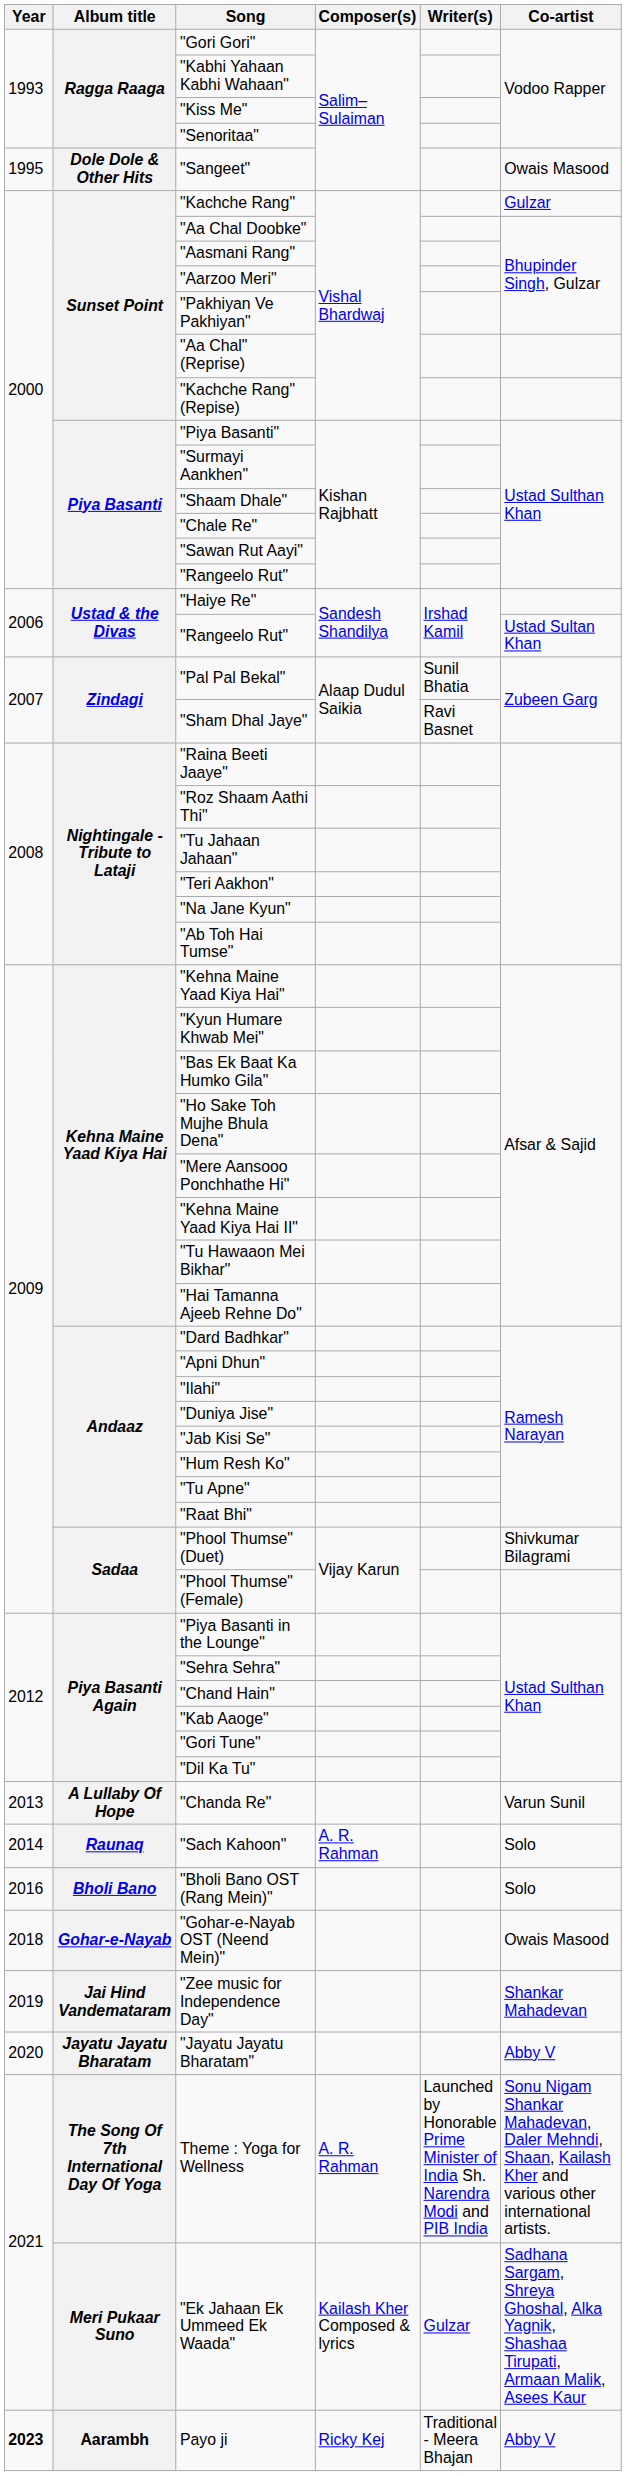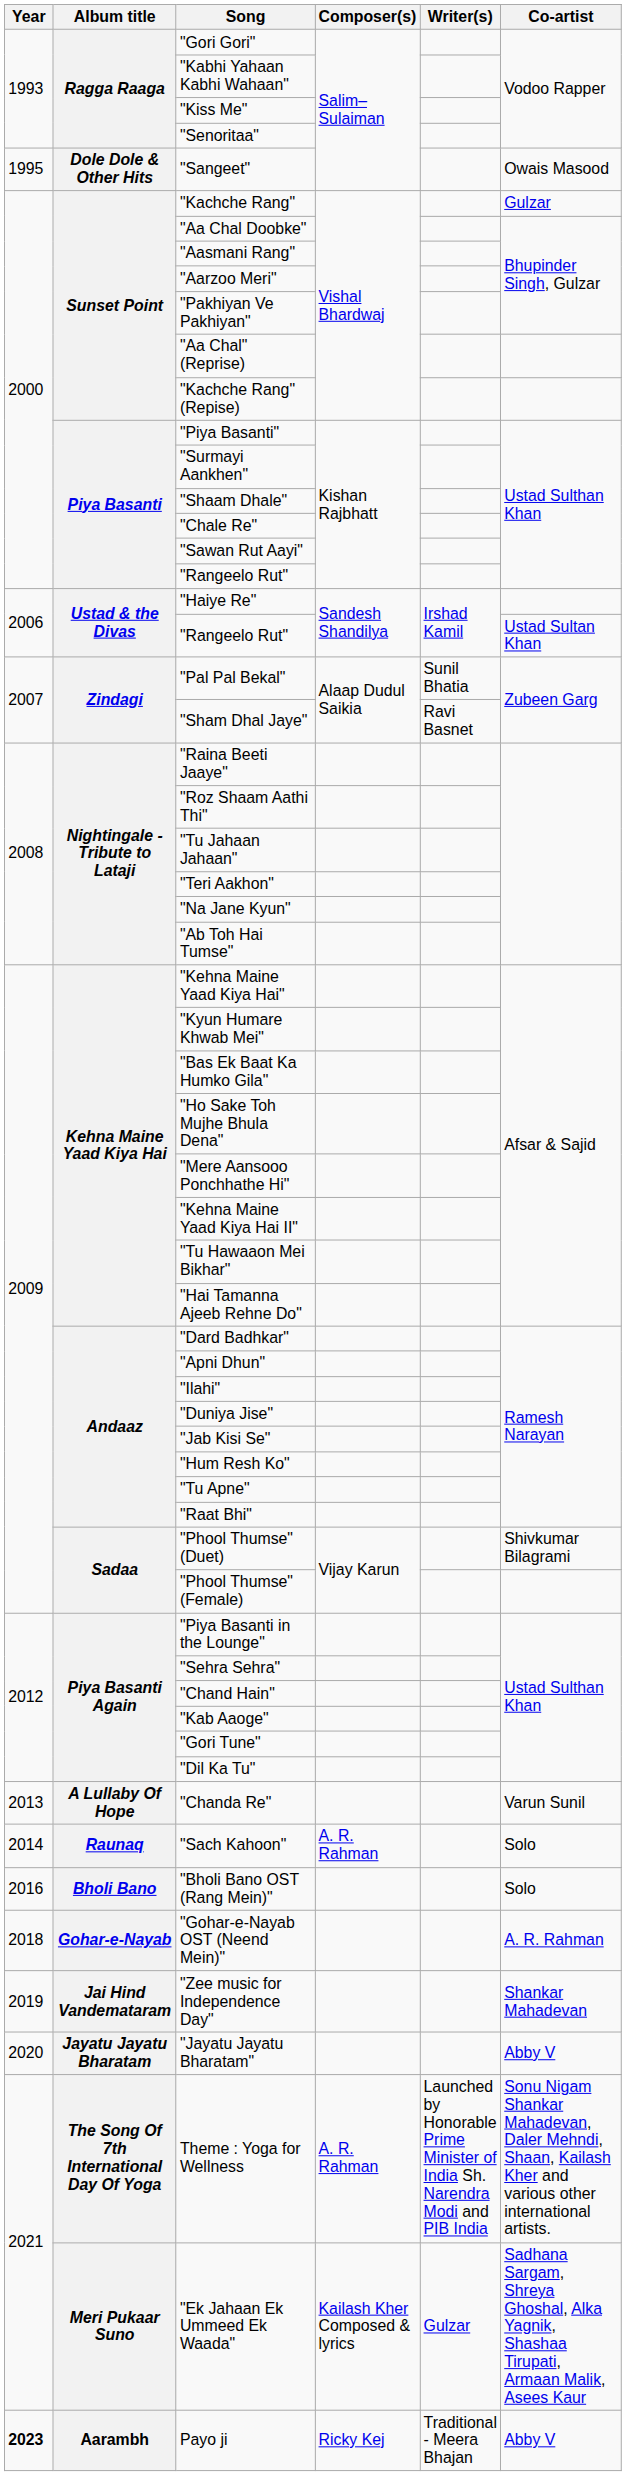"Gohar-e-Nayab OST (Neend Mein)" | Co-artist: Owais Masood -> A. R. Rahman
